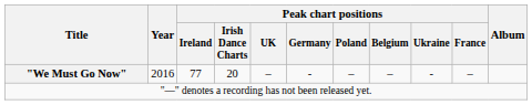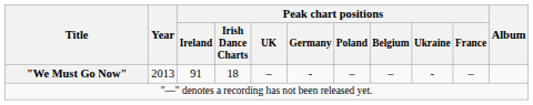"We Must Go Now" | Year: 2016 -> 2013
"We Must Go Now" | Peak chart positions / Ireland: 77 -> 91
"We Must Go Now" | Peak chart positions / Irish Dance Charts: 20 -> 18
